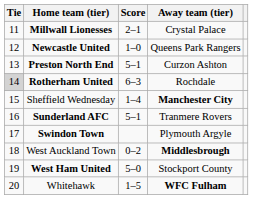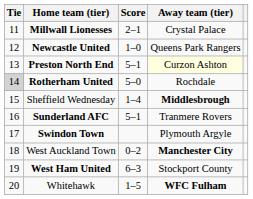Preston North End | Away team (tier): no background -> lightyellow background
Rotherham United | Score: 6–3 -> 5–0
Sheffield Wednesday | Away team (tier): Manchester City -> Middlesbrough
West Auckland Town | Away team (tier): Middlesbrough -> Manchester City
West Ham United | Score: 5–0 -> 6–3
